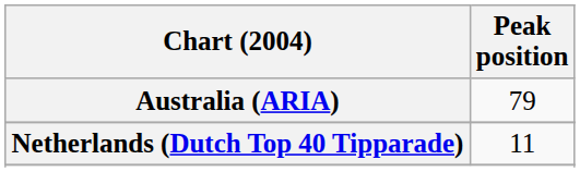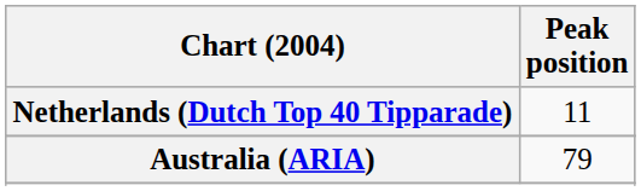rows swapped: Australia (ARIA) <-> Netherlands (Dutch Top 40 Tipparade)
